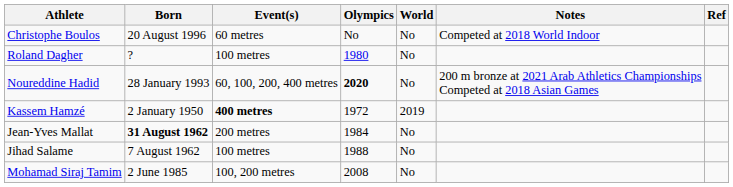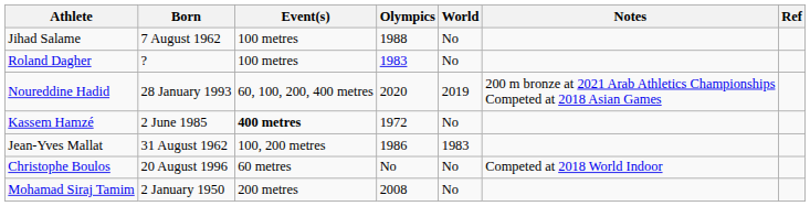rows swapped: Christophe Boulos <-> Jihad Salame
Roland Dagher | Olympics: 1980 -> 1983
Noureddine Hadid | Olympics: bold -> normal
Noureddine Hadid | World: No -> 2019
Kassem Hamzé | Born: 2 January 1950 -> 2 June 1985
Kassem Hamzé | World: 2019 -> No
Jean-Yves Mallat | Born: bold -> normal
Jean-Yves Mallat | Event(s): 200 metres -> 100, 200 metres
Jean-Yves Mallat | Olympics: 1984 -> 1986
Jean-Yves Mallat | World: No -> 1983
Mohamad Siraj Tamim | Born: 2 June 1985 -> 2 January 1950
Mohamad Siraj Tamim | Event(s): 100, 200 metres -> 200 metres
